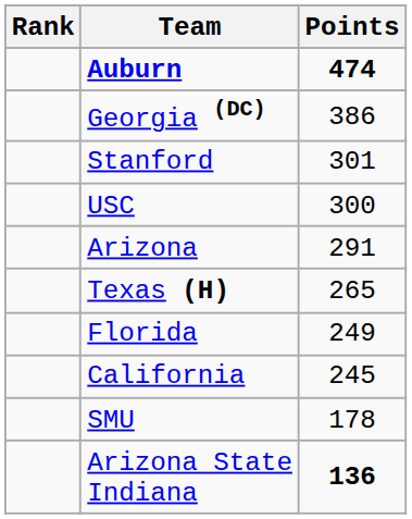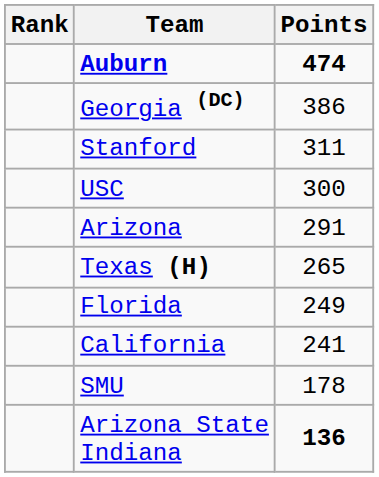Stanford | Points: 301 -> 311
California | Points: 245 -> 241
